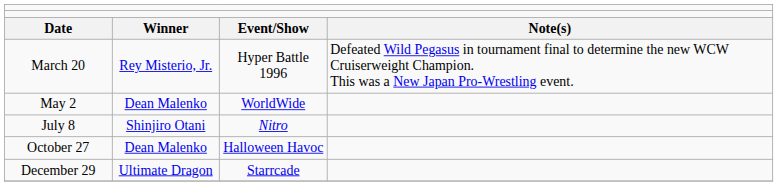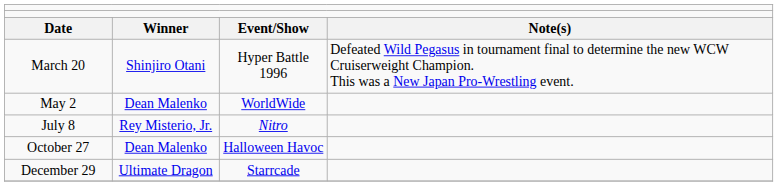March 20 | column 2: Rey Misterio, Jr. -> Shinjiro Otani
July 8 | column 2: Shinjiro Otani -> Rey Misterio, Jr.
